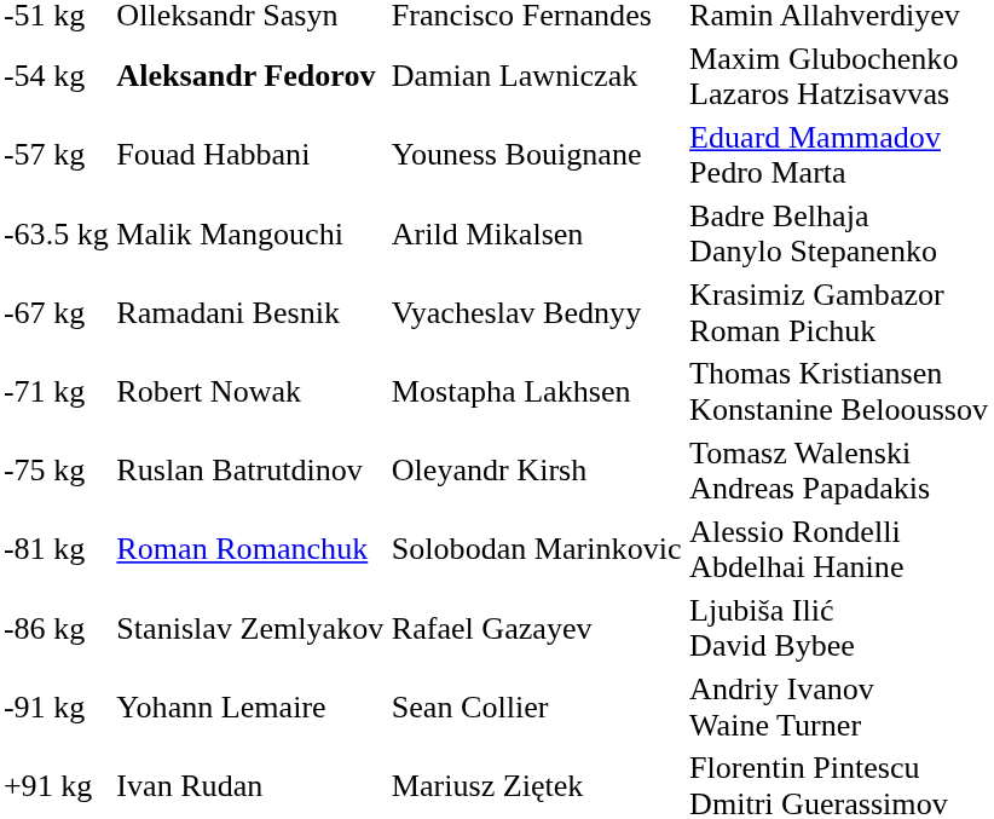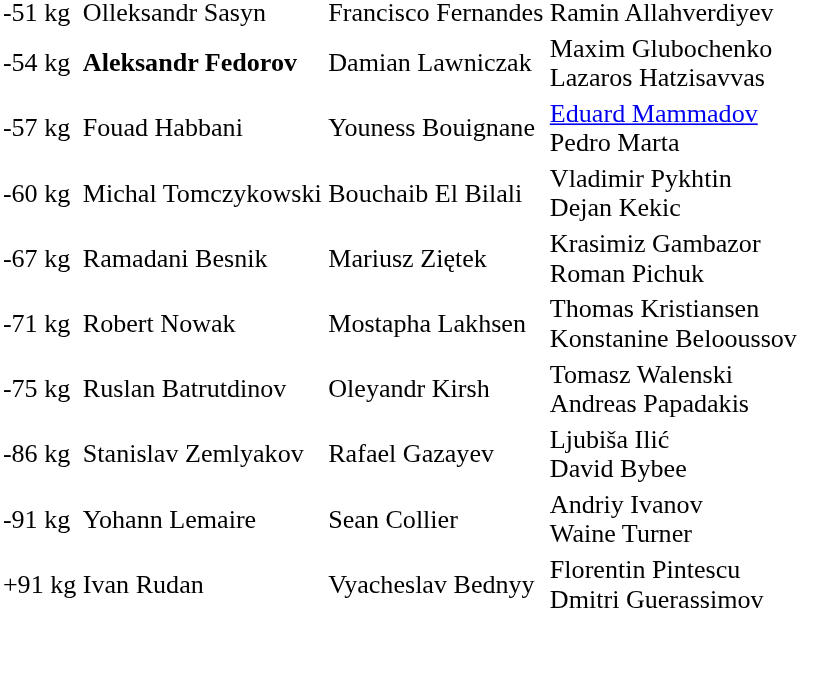+ row: -60 kg | Michal Tomczykowski | Bouchaib El Bilali | Vladimir Pykhtin Dejan Kekic
- row: -63.5 kg | Malik Mangouchi | Arild Mikalsen | Badre Belhaja Danylo Stepanenko
-67 kg | column 3: Vyacheslav Bednyy -> Mariusz Ziętek
- row: -81 kg | Roman Romanchuk | Solobodan Marinkovic | Alessio Rondelli Abdelhai Hanine
+91 kg | column 3: Mariusz Ziętek -> Vyacheslav Bednyy
